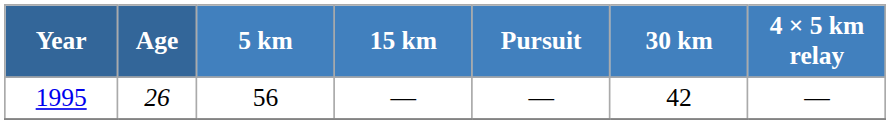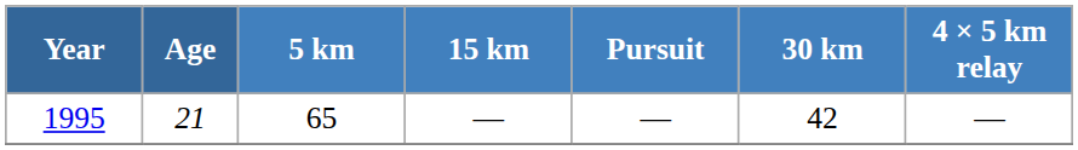1995 | Age: 26 -> 21
1995 | 5 km: 56 -> 65
